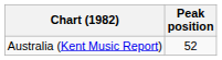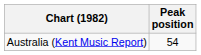Australia (Kent Music Report) | Peak position: 52 -> 54
